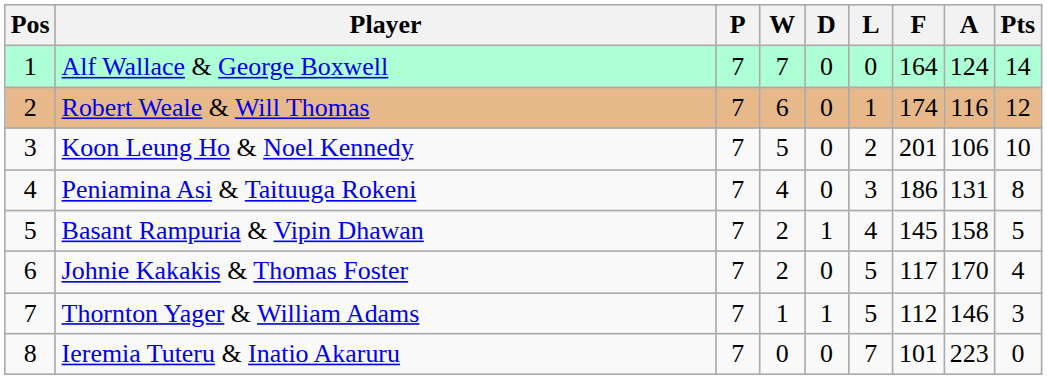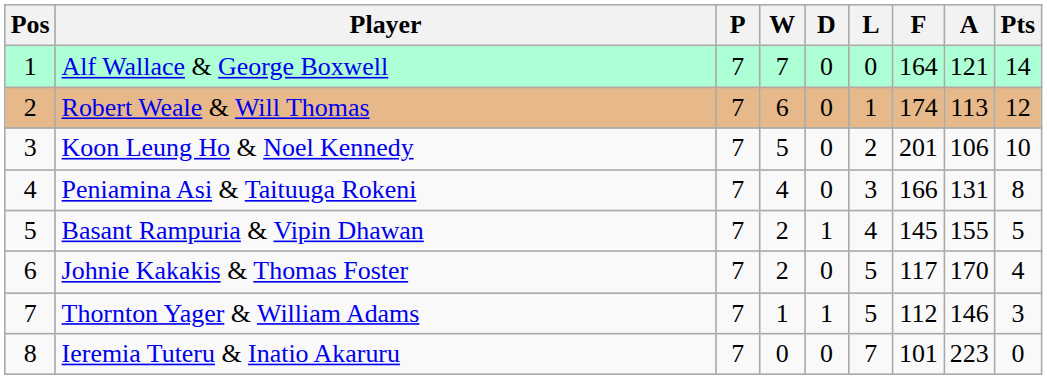Alf Wallace & George Boxwell | A: 124 -> 121
Robert Weale & Will Thomas | A: 116 -> 113
Peniamina Asi & Taituuga Rokeni | F: 186 -> 166
Basant Rampuria & Vipin Dhawan | A: 158 -> 155
